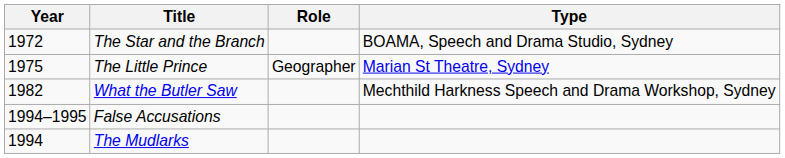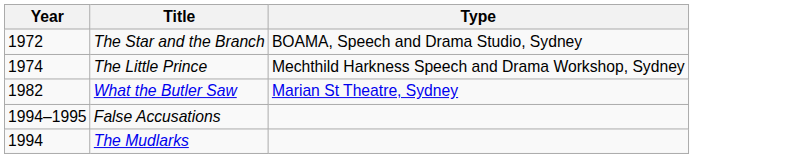- column: Role | Geographer
The Little Prince | Year: 1975 -> 1974
The Little Prince | Type: Marian St Theatre, Sydney -> Mechthild Harkness Speech and Drama Workshop, Sydney
What the Butler Saw | Type: Mechthild Harkness Speech and Drama Workshop, Sydney -> Marian St Theatre, Sydney
